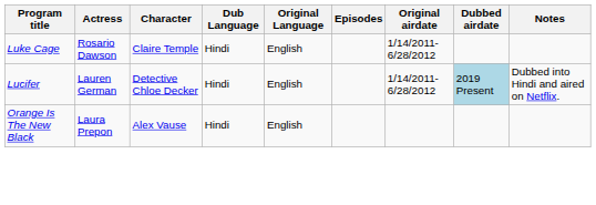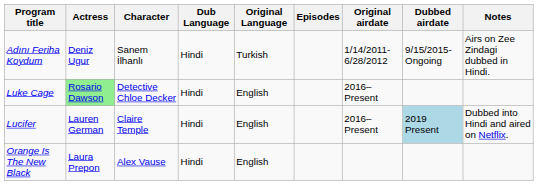+ row: Adını Feriha Koydum | Deniz Ugur | Sanem İlhanlı | Hindi | Turkish | 1/14/2011-6/28/2012 | 9/15/2015-Ongoing | Airs on Zee Zindagi dubbed in Hindi.
Luke Cage | Actress: no background -> lightgreen background
Luke Cage | Character: Claire Temple -> Detective Chloe Decker
Luke Cage | Original airdate: 1/14/2011-6/28/2012 -> 2016–Present
Lucifer | Character: Detective Chloe Decker -> Claire Temple
Lucifer | Original airdate: 1/14/2011-6/28/2012 -> 2016–Present
